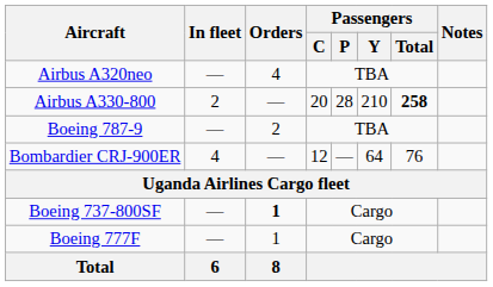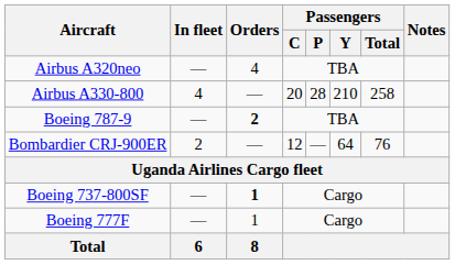Airbus A330-800 | In fleet: 2 -> 4
Airbus A330-800 | Passengers / Total: bold -> normal
Boeing 787-9 | Orders: normal -> bold
Bombardier CRJ-900ER | In fleet: 4 -> 2
